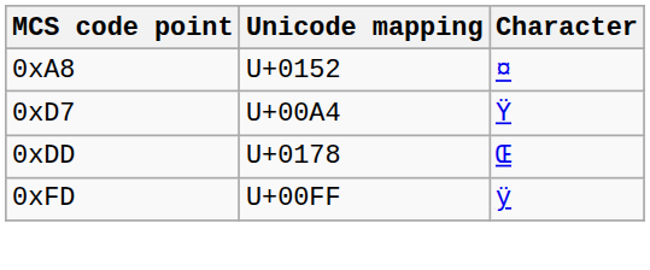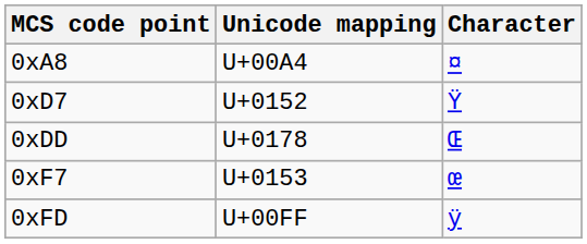0xA8 | Unicode mapping: U+0152 -> U+00A4
0xD7 | Unicode mapping: U+00A4 -> U+0152
+ row: 0xF7 | U+0153 | œ
